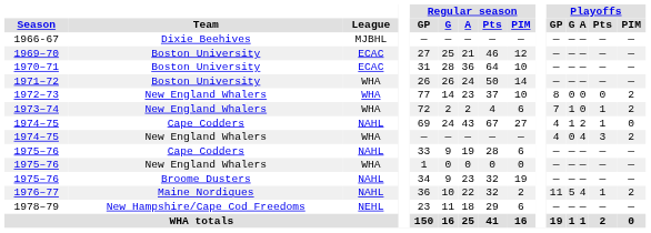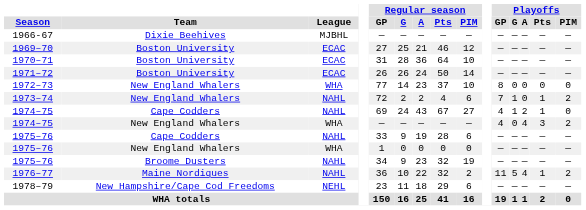1971–72 | League: WHA -> ECAC
1972–73 | Playoffs / PIM: 2 -> 0
1973–74 | League: WHA -> NAHL
